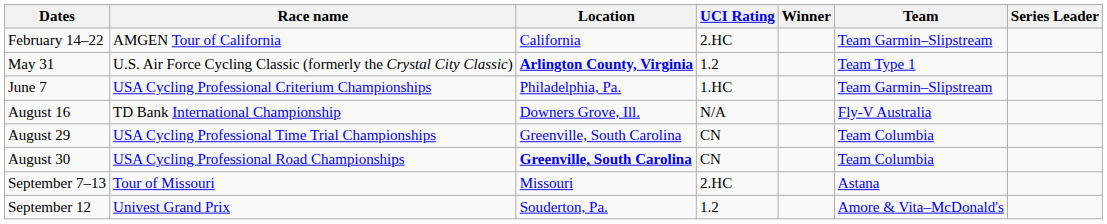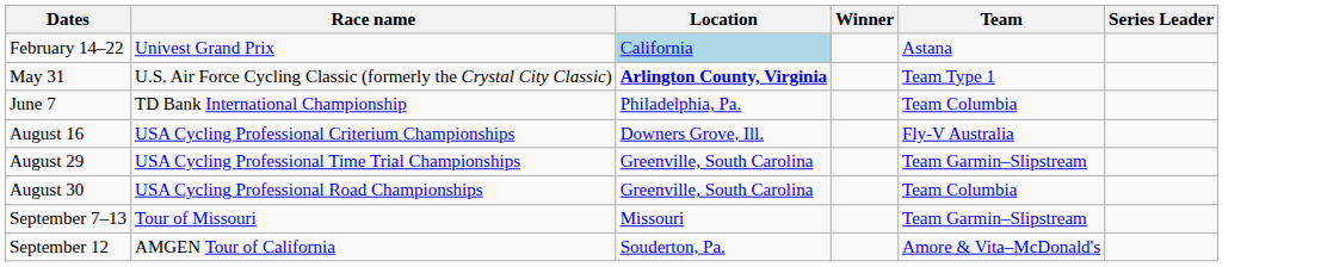- column: UCI Rating | 2.HC | 1.2 | 1.HC | N/A | CN | CN | 2.HC | 1.2
February 14–22 | Race name: AMGEN Tour of California -> Univest Grand Prix
February 14–22 | Location: no background -> lightblue background
February 14–22 | Team: Team Garmin–Slipstream -> Astana
June 7 | Race name: USA Cycling Professional Criterium Championships -> TD Bank International Championship
June 7 | Team: Team Garmin–Slipstream -> Team Columbia
August 16 | Race name: TD Bank International Championship -> USA Cycling Professional Criterium Championships
August 29 | Team: Team Columbia -> Team Garmin–Slipstream
August 30 | Location: bold -> normal
September 7–13 | Team: Astana -> Team Garmin–Slipstream
September 12 | Race name: Univest Grand Prix -> AMGEN Tour of California
